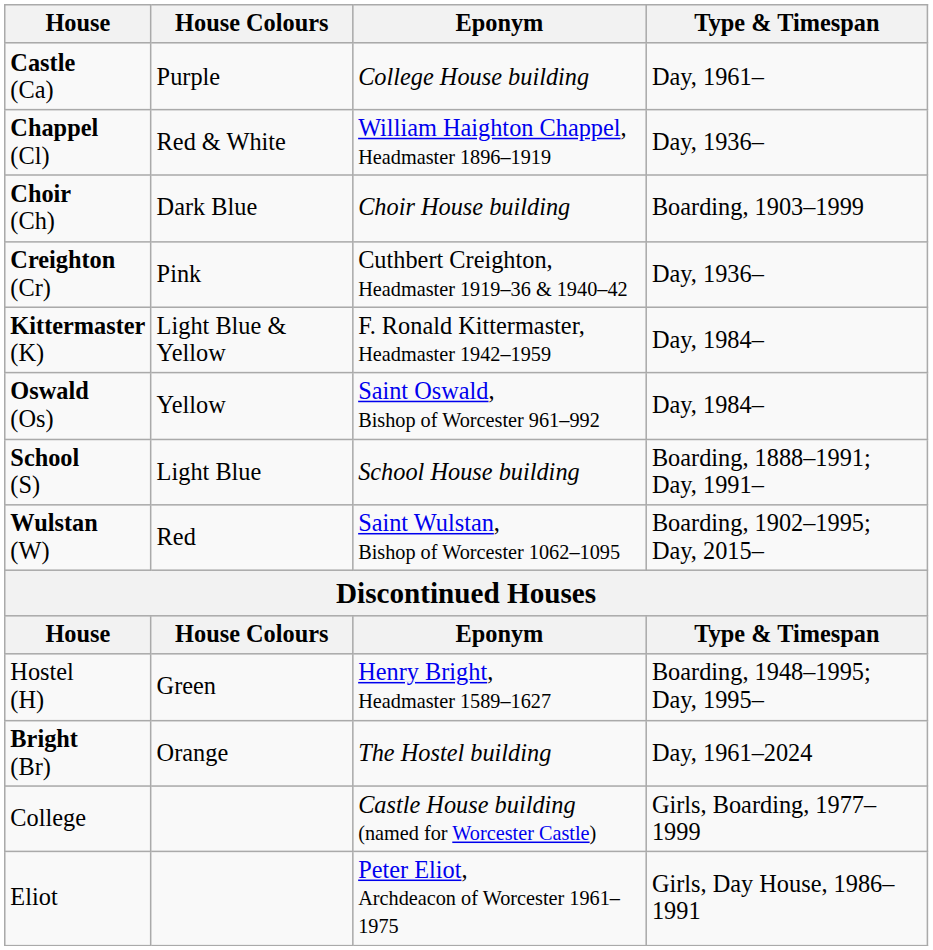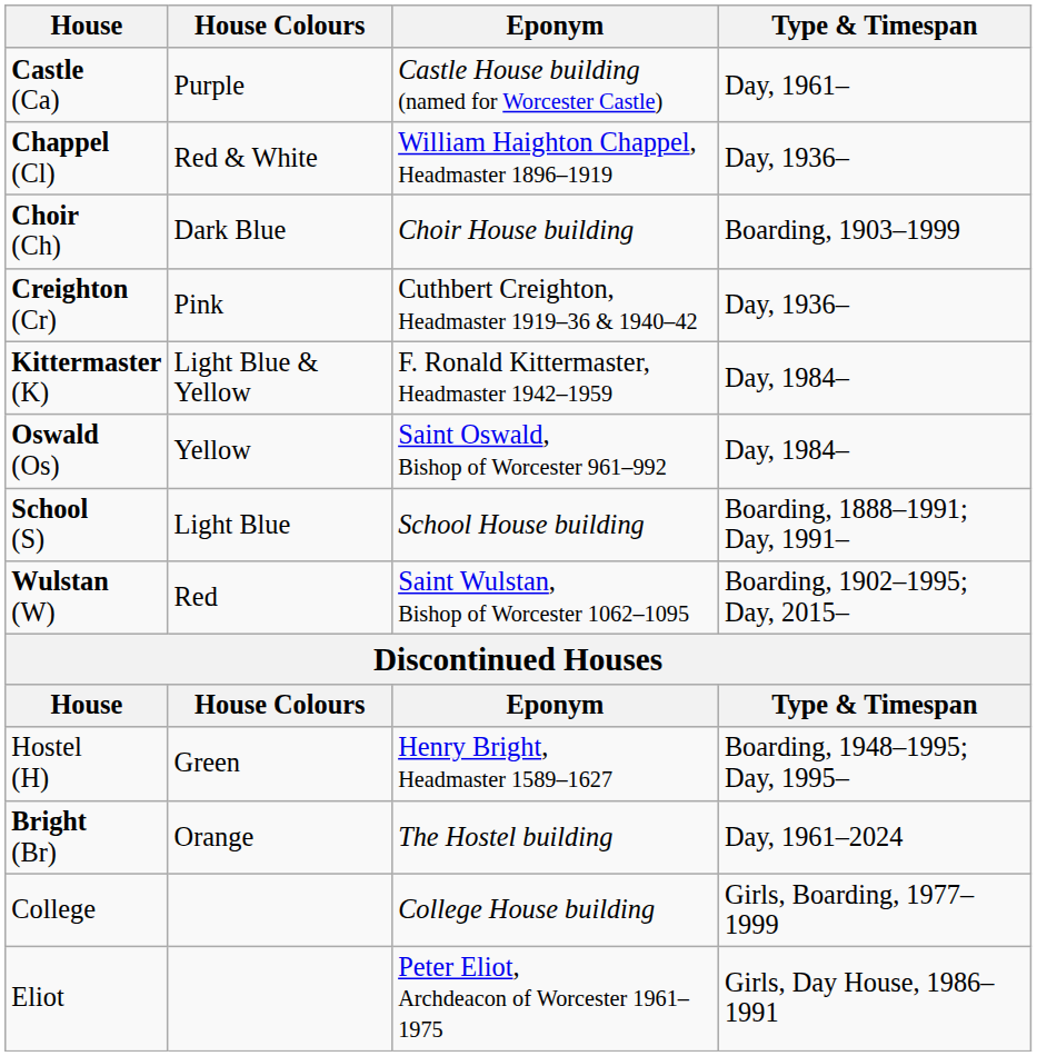Castle (Ca) | Eponym: College House building -> Castle House building (named for Worcester Castle)
College | Eponym: Castle House building (named for Worcester Castle) -> College House building
